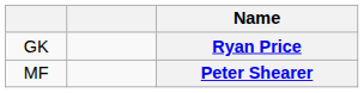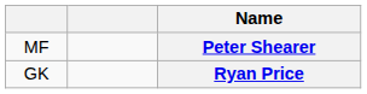rows swapped: Ryan Price <-> Peter Shearer
